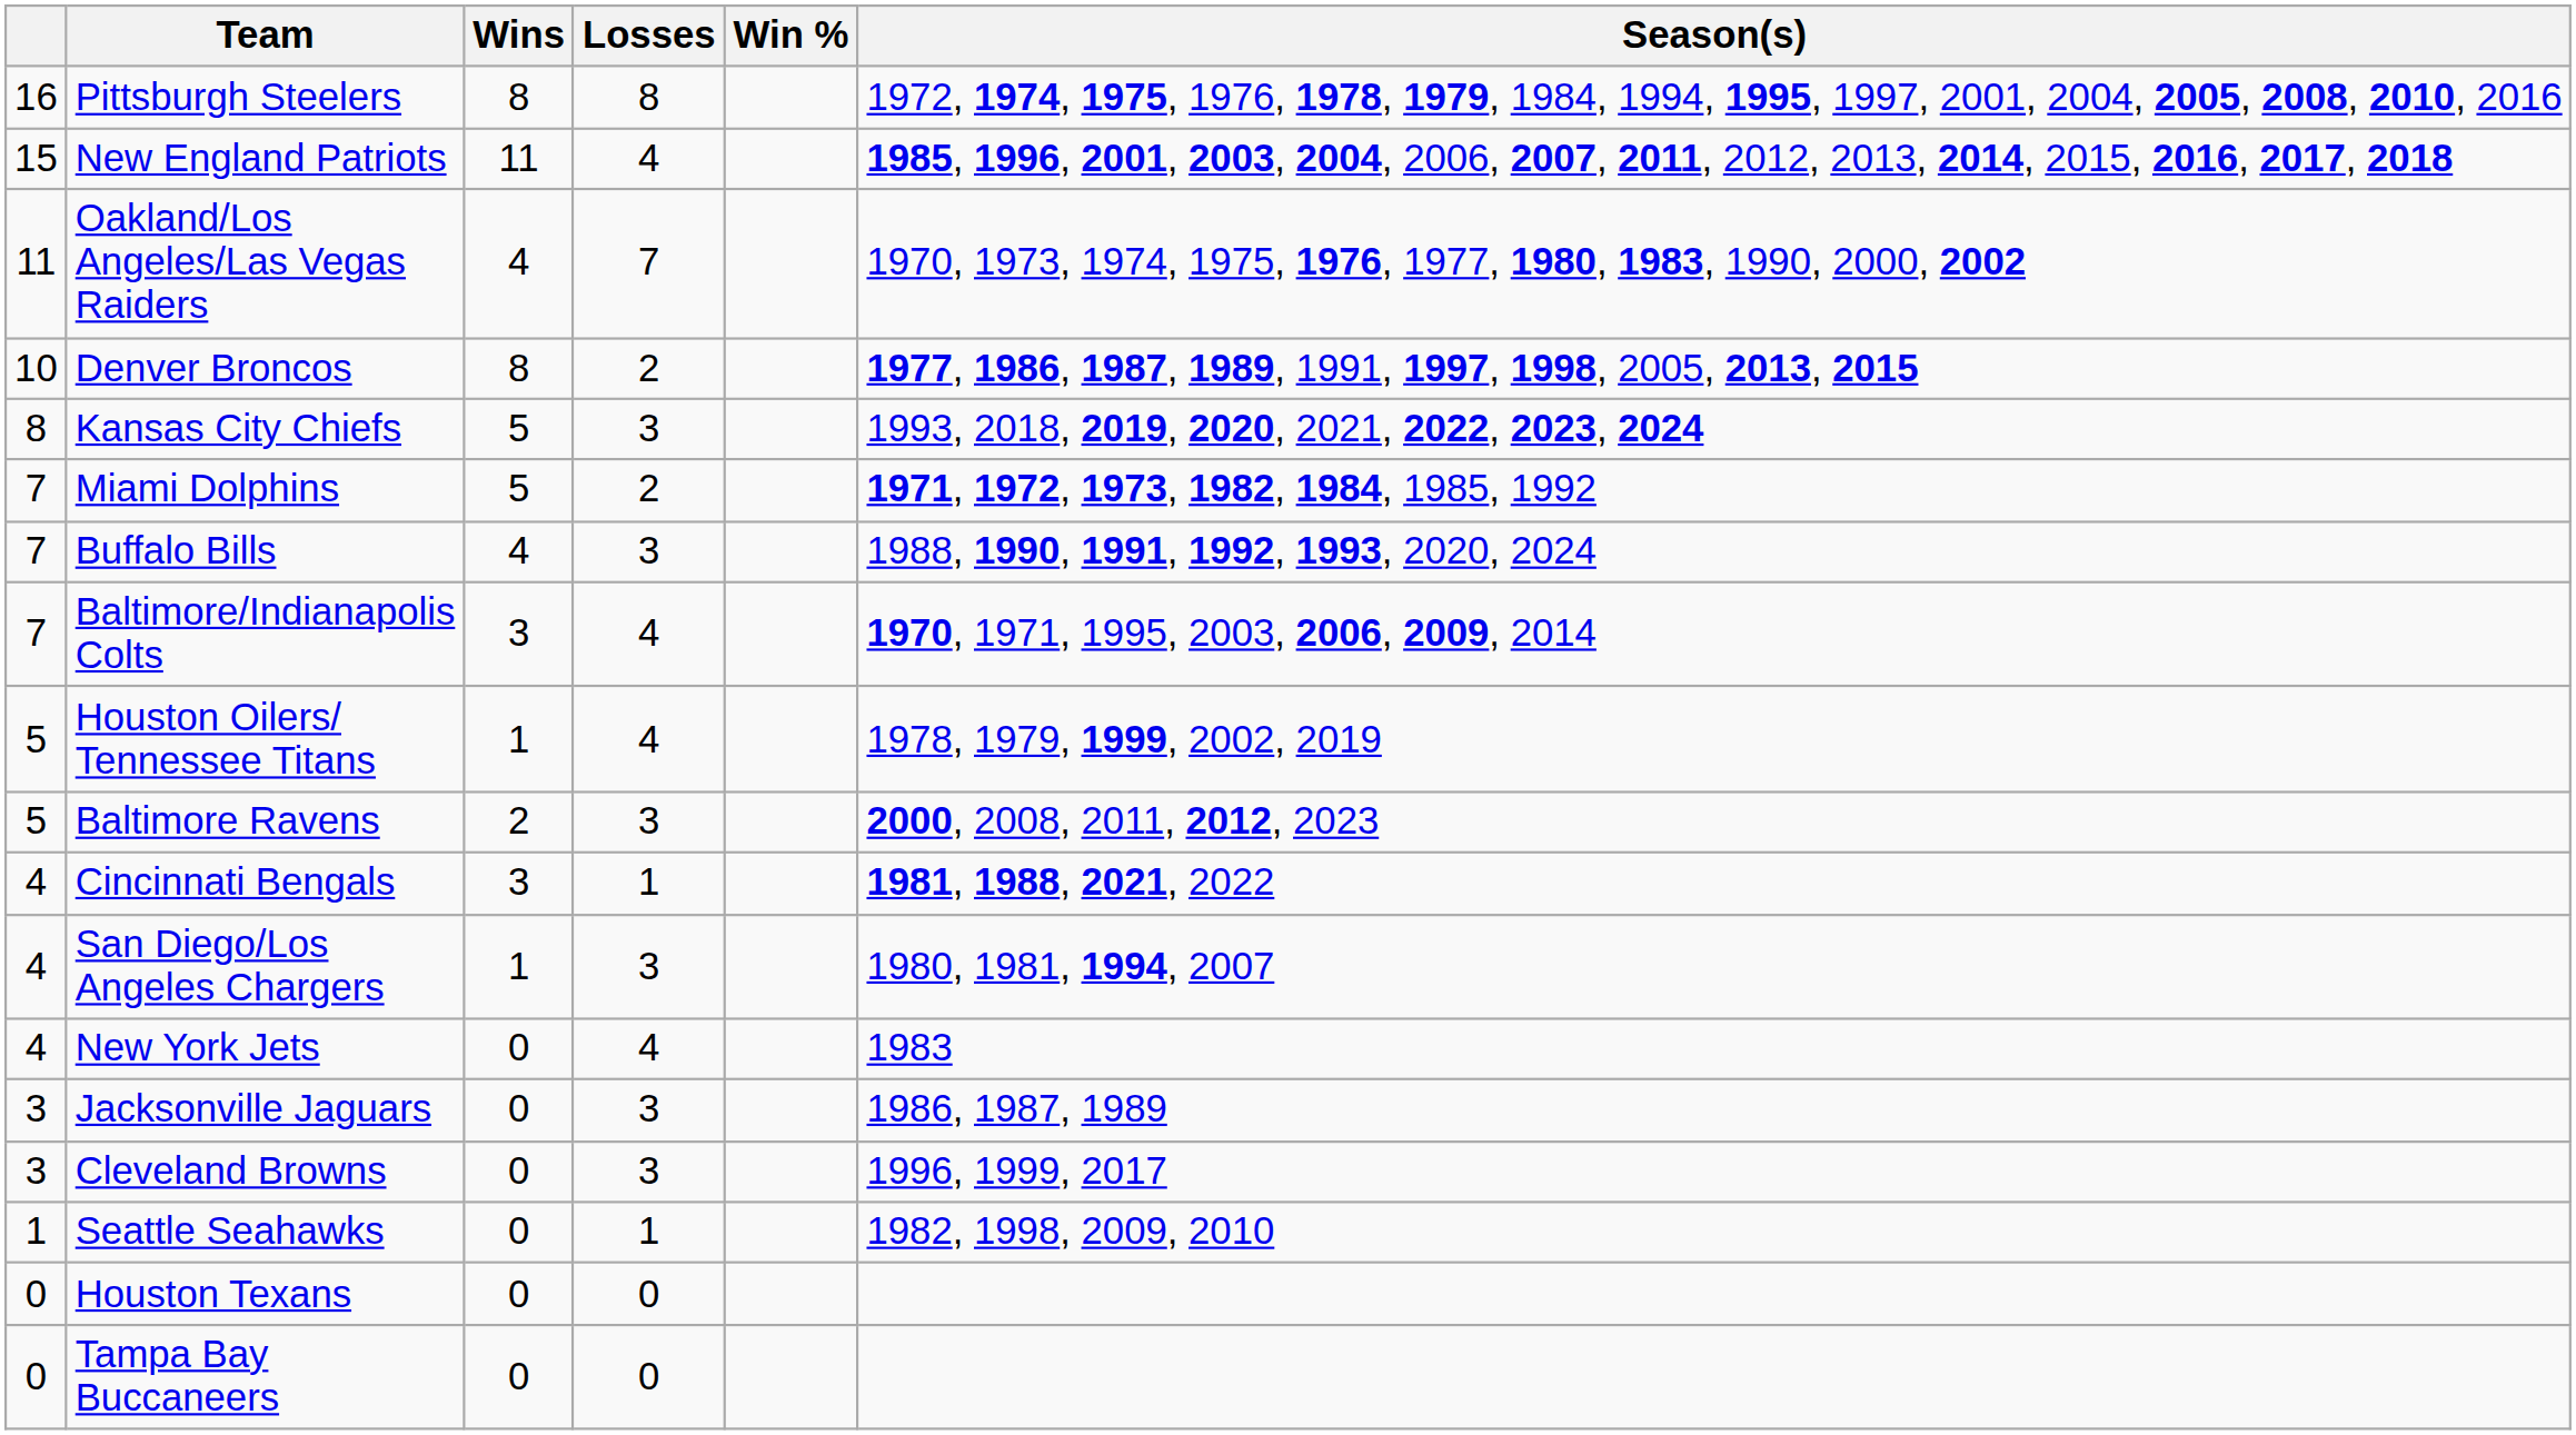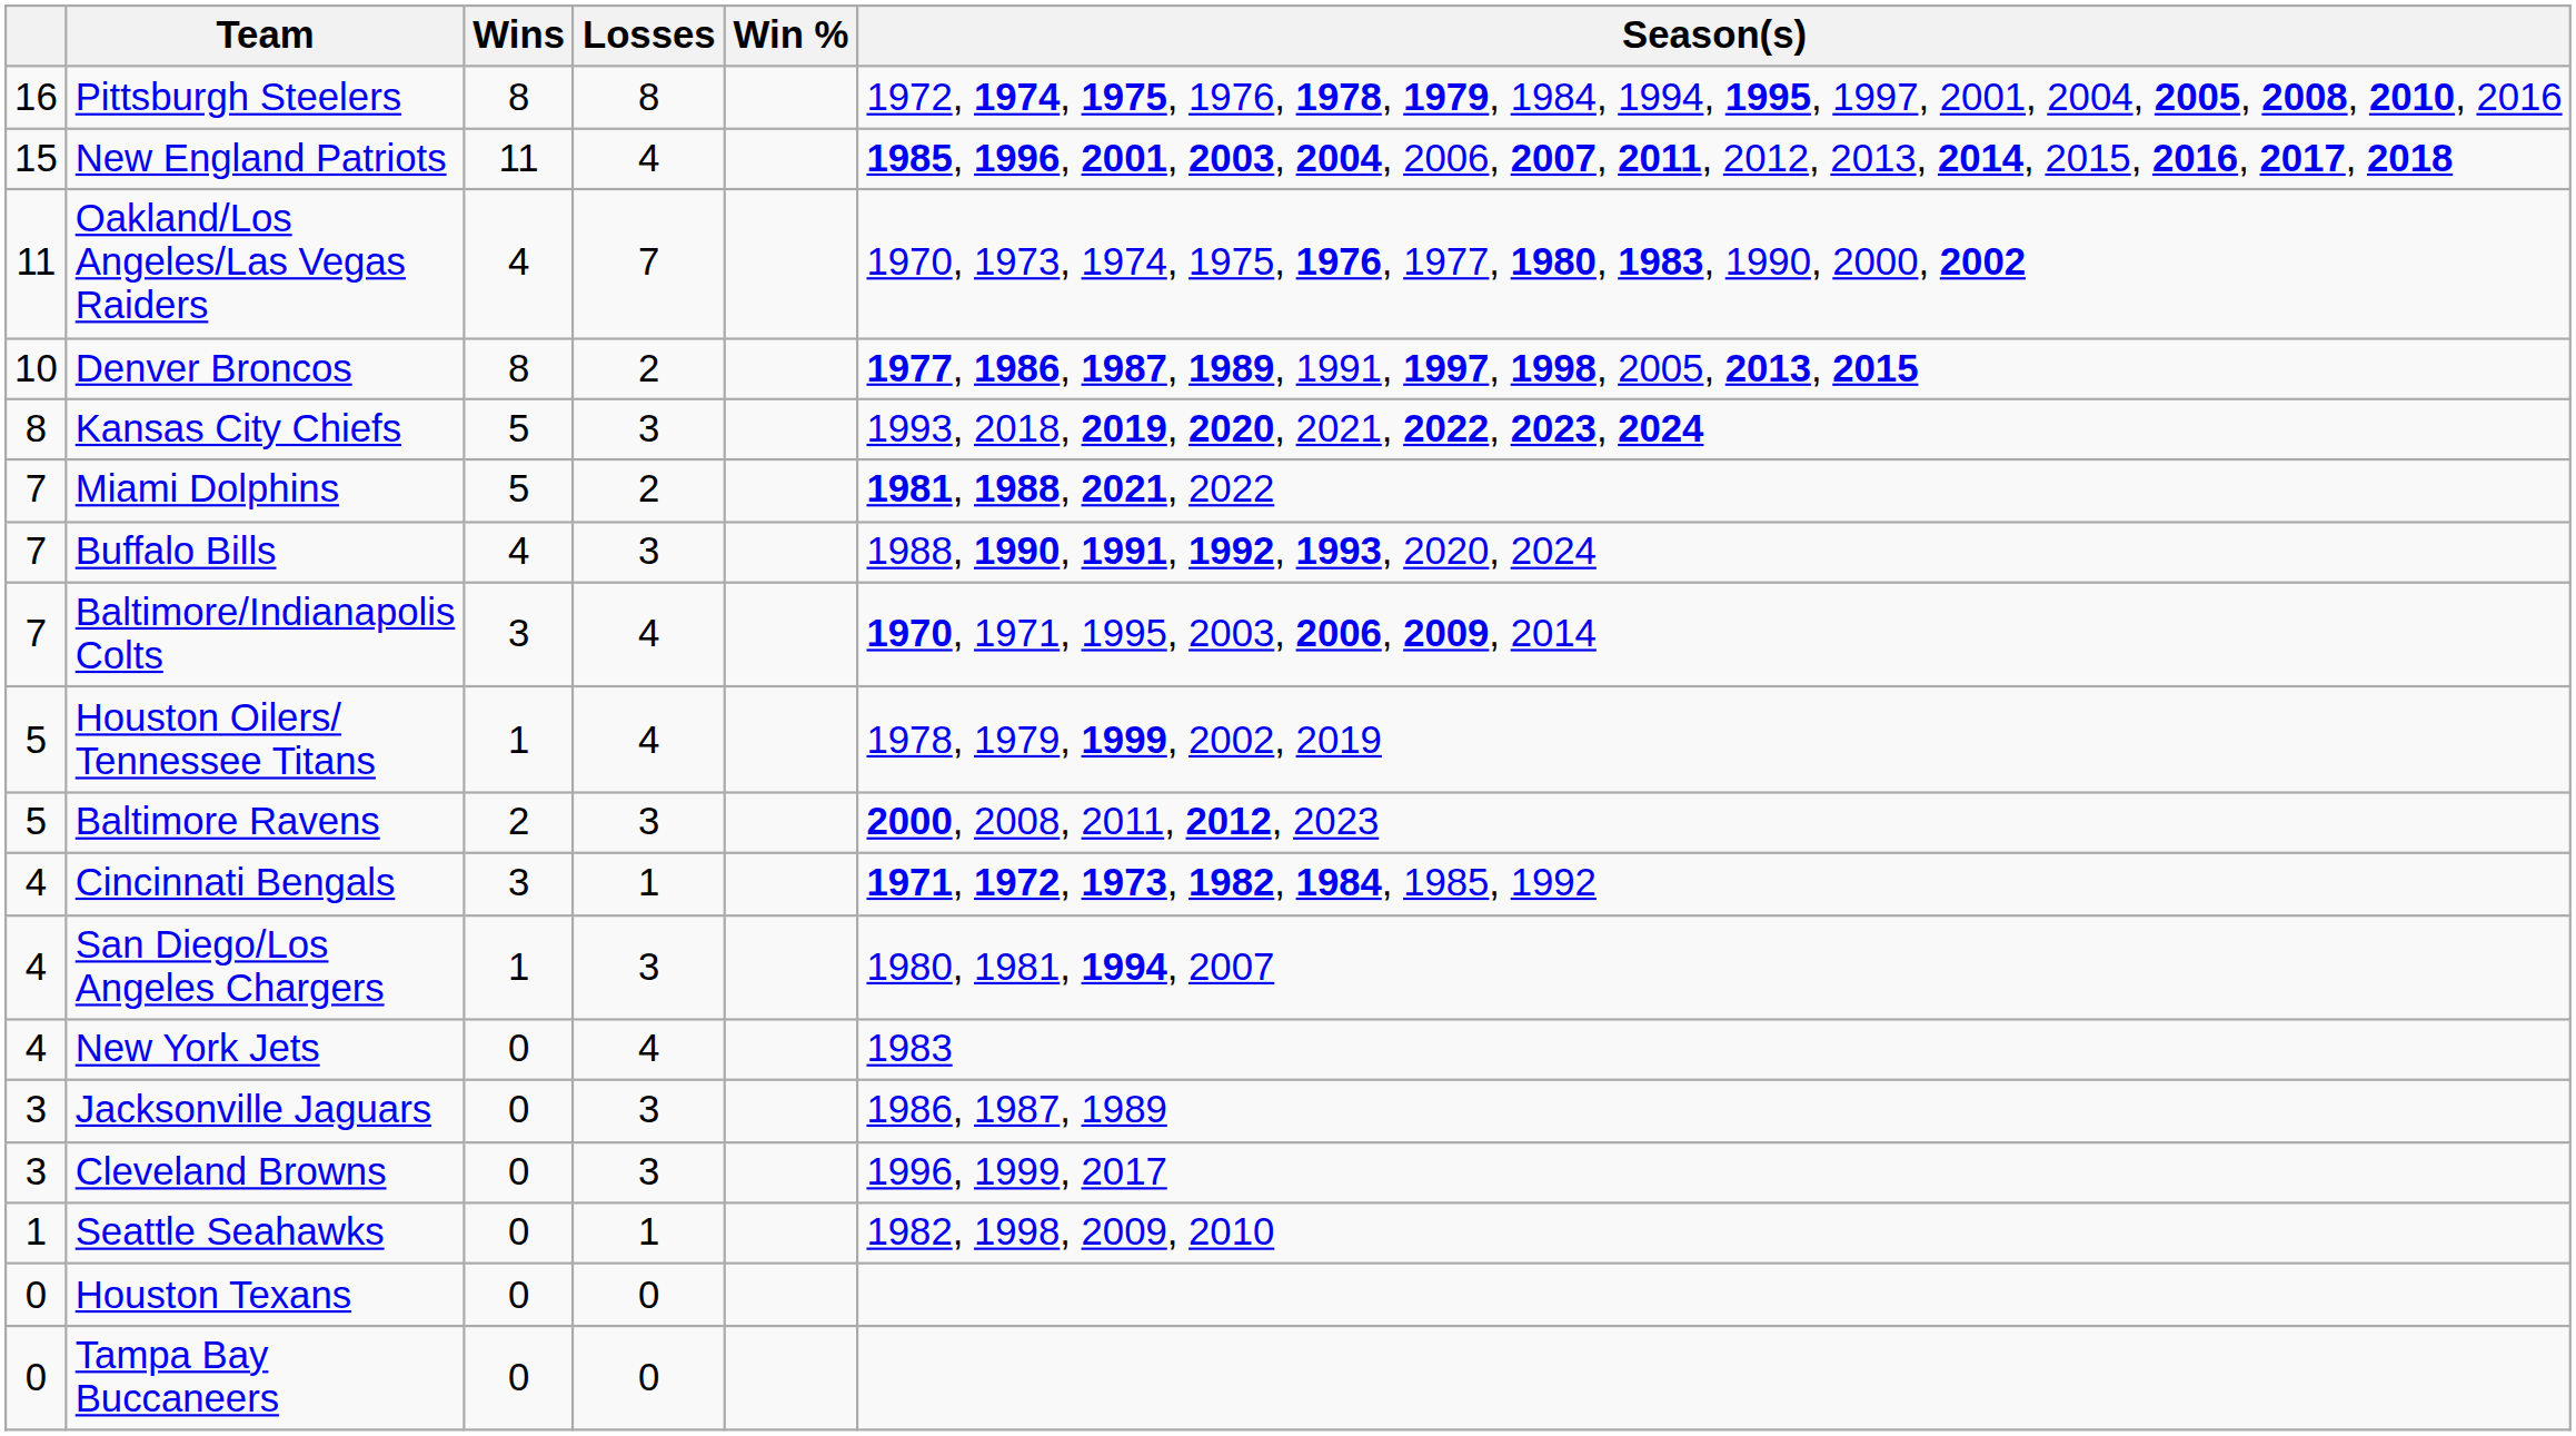Miami Dolphins | Season(s): 1971, 1972, 1973, 1982, 1984, 1985, 1992 -> 1981, 1988, 2021, 2022
Cincinnati Bengals | Season(s): 1981, 1988, 2021, 2022 -> 1971, 1972, 1973, 1982, 1984, 1985, 1992
